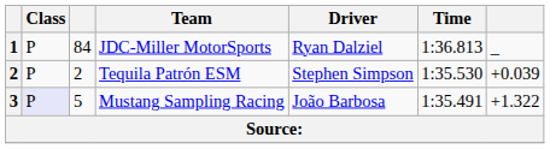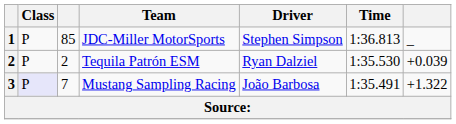JDC-Miller MotorSports | column 3: 84 -> 85
JDC-Miller MotorSports | Driver: Ryan Dalziel -> Stephen Simpson
Tequila Patrón ESM | Driver: Stephen Simpson -> Ryan Dalziel
Mustang Sampling Racing | column 3: 5 -> 7
